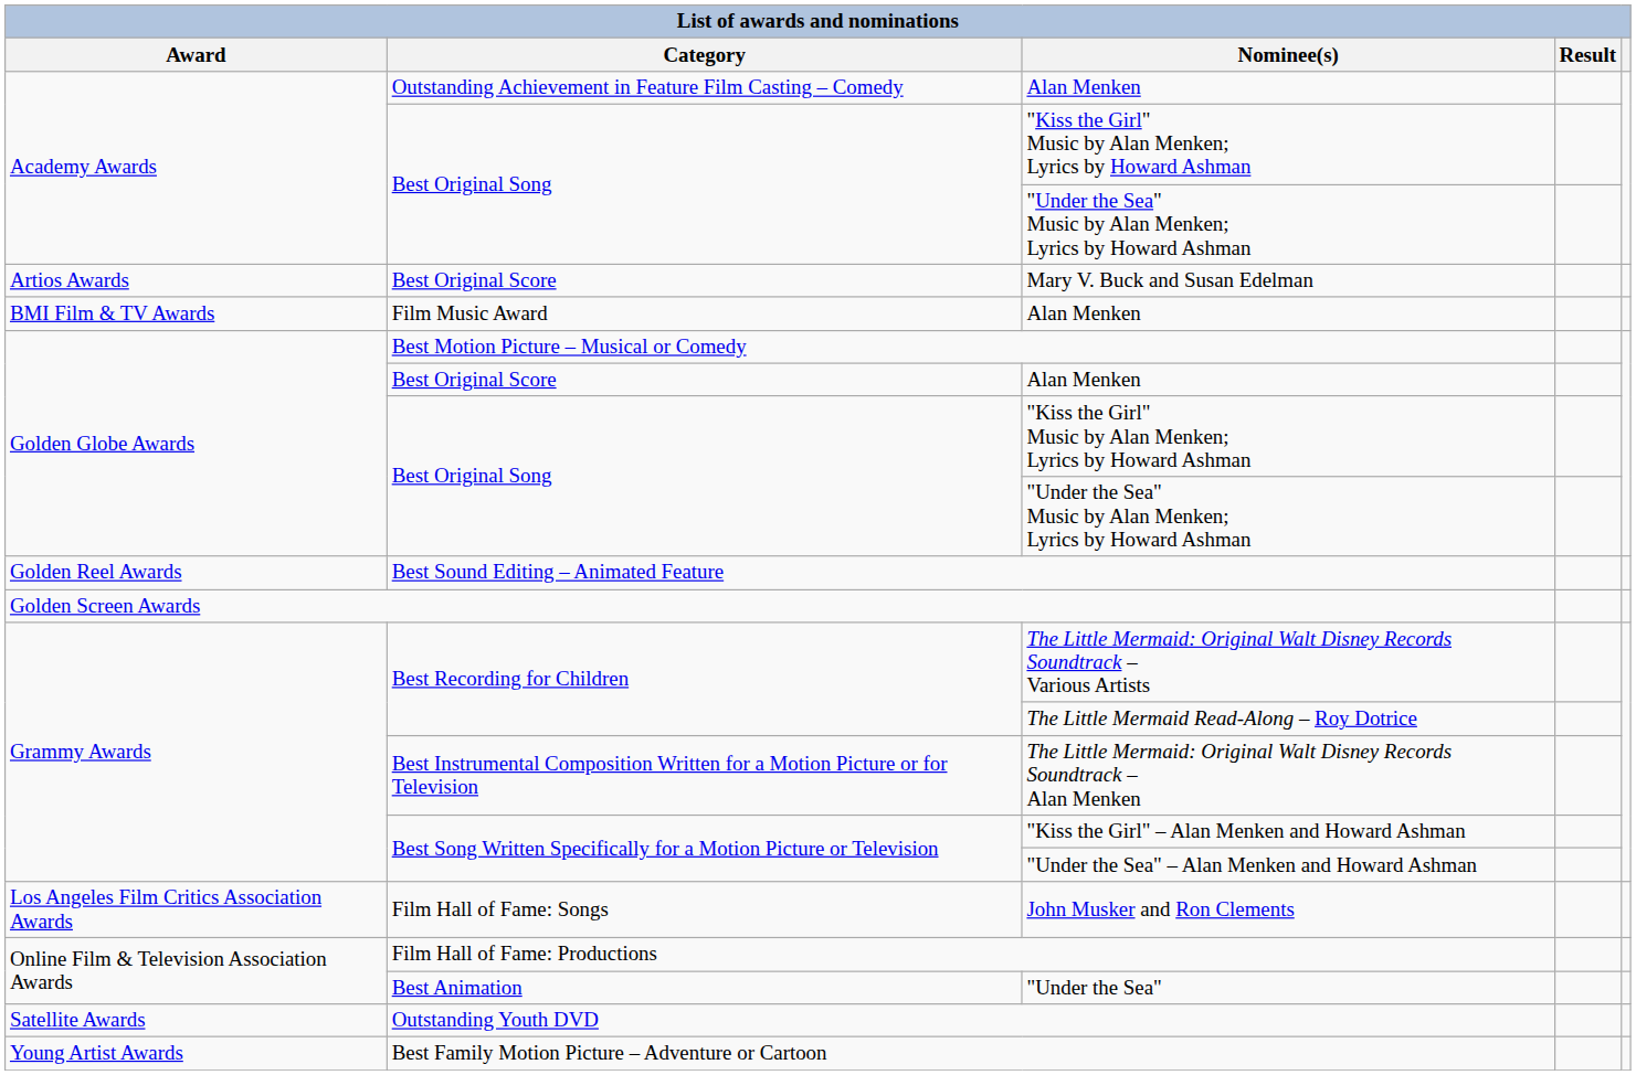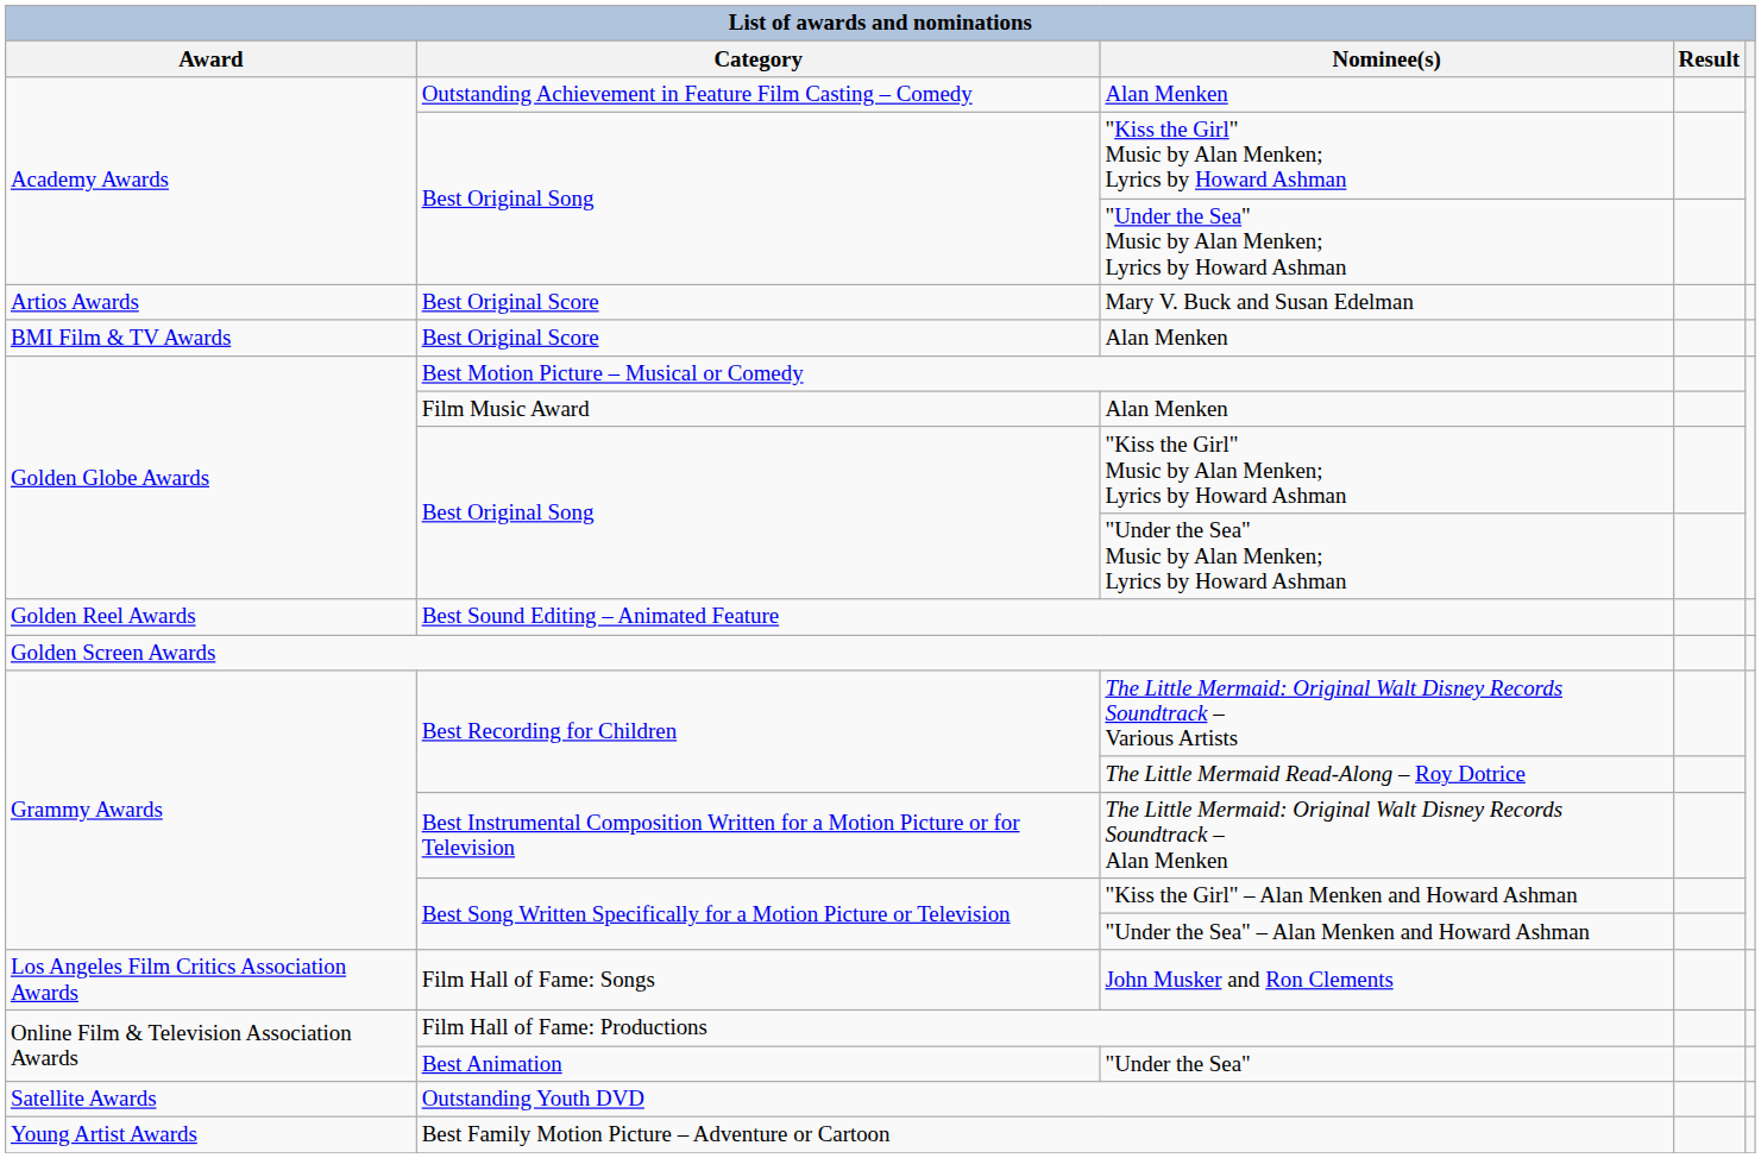BMI Film & TV Awards / Alan Menken | Category: Film Music Award -> Best Original Score
Golden Globe Awards / Alan Menken | Category: Best Original Score -> Film Music Award
